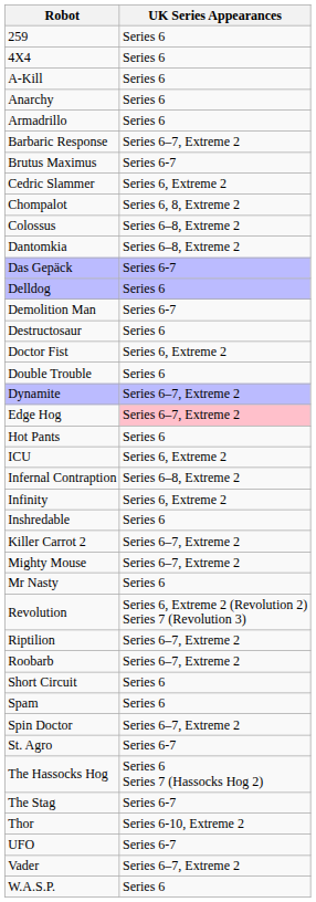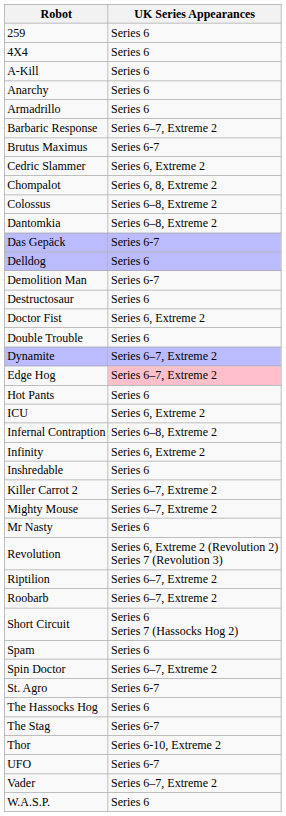Short Circuit | UK Series Appearances: Series 6 -> Series 6 Series 7 (Hassocks Hog 2)
The Hassocks Hog | UK Series Appearances: Series 6 Series 7 (Hassocks Hog 2) -> Series 6
